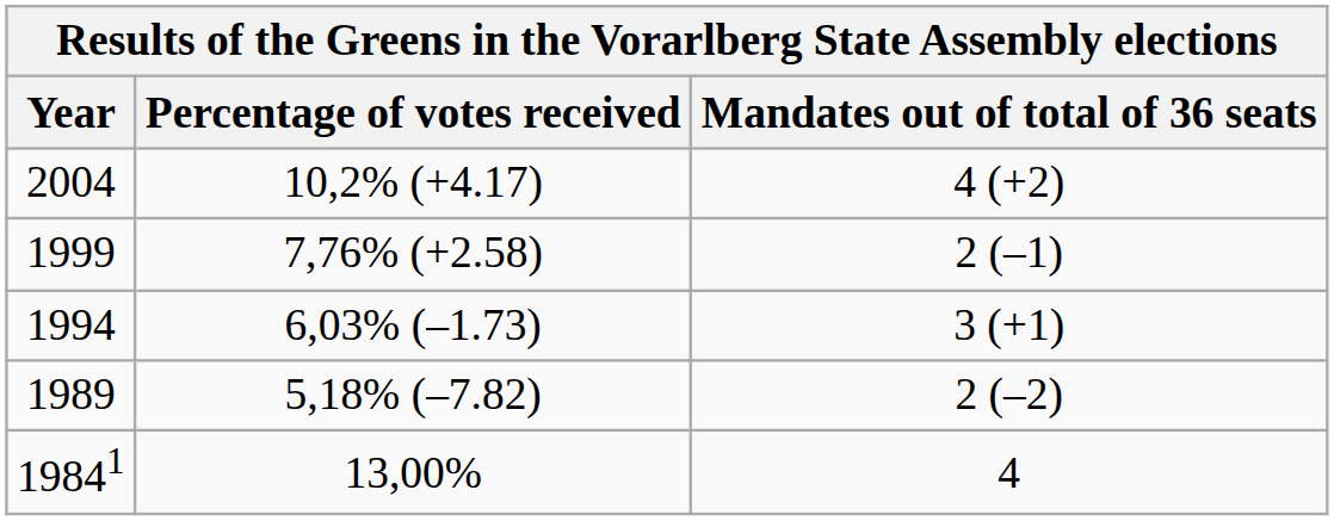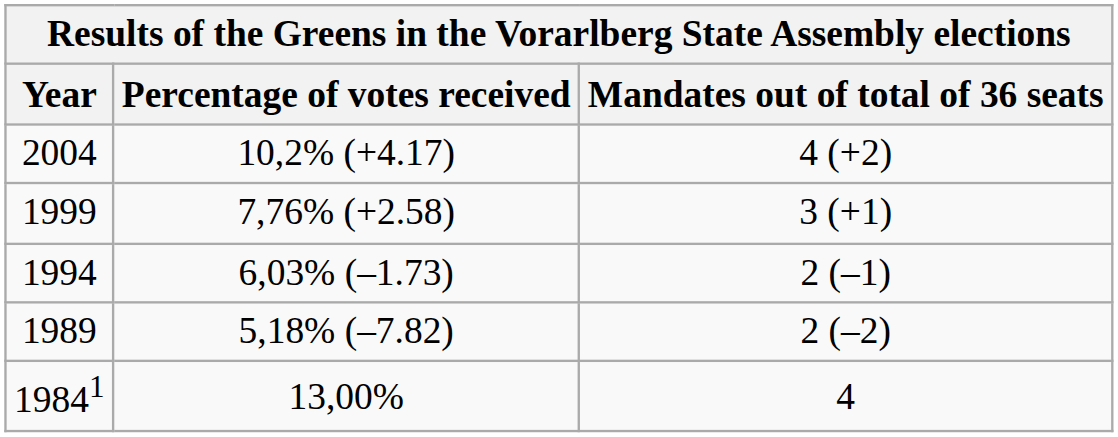1999 | Mandates out of total of 36 seats: 2 (–1) -> 3 (+1)
1994 | Mandates out of total of 36 seats: 3 (+1) -> 2 (–1)
